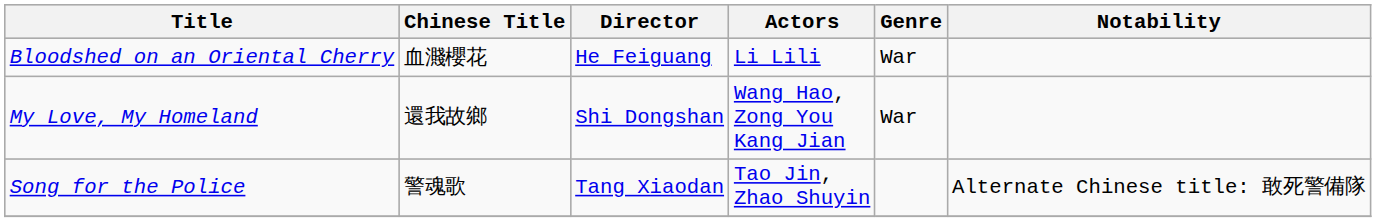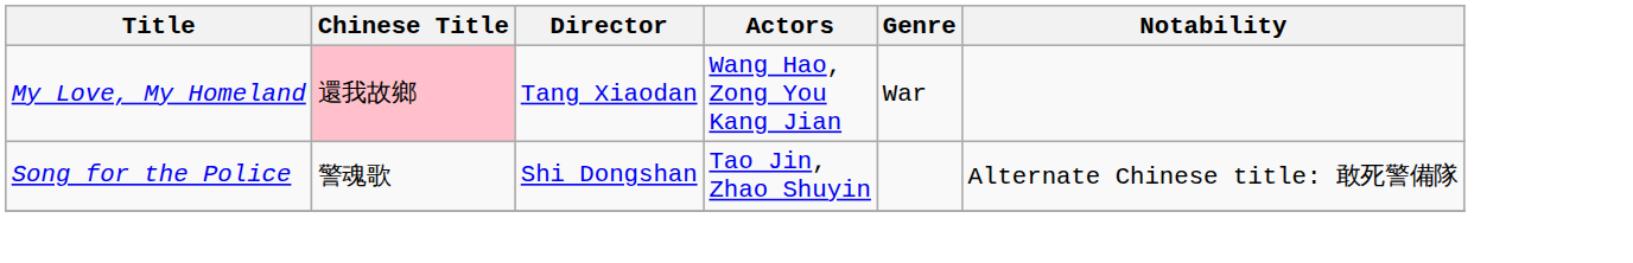- row: Bloodshed on an Oriental Cherry | 血濺櫻花 | He Feiguang | Li Lili | War
My Love, My Homeland | Chinese Title: no background -> pink background
My Love, My Homeland | Director: Shi Dongshan -> Tang Xiaodan
Song for the Police | Director: Tang Xiaodan -> Shi Dongshan
